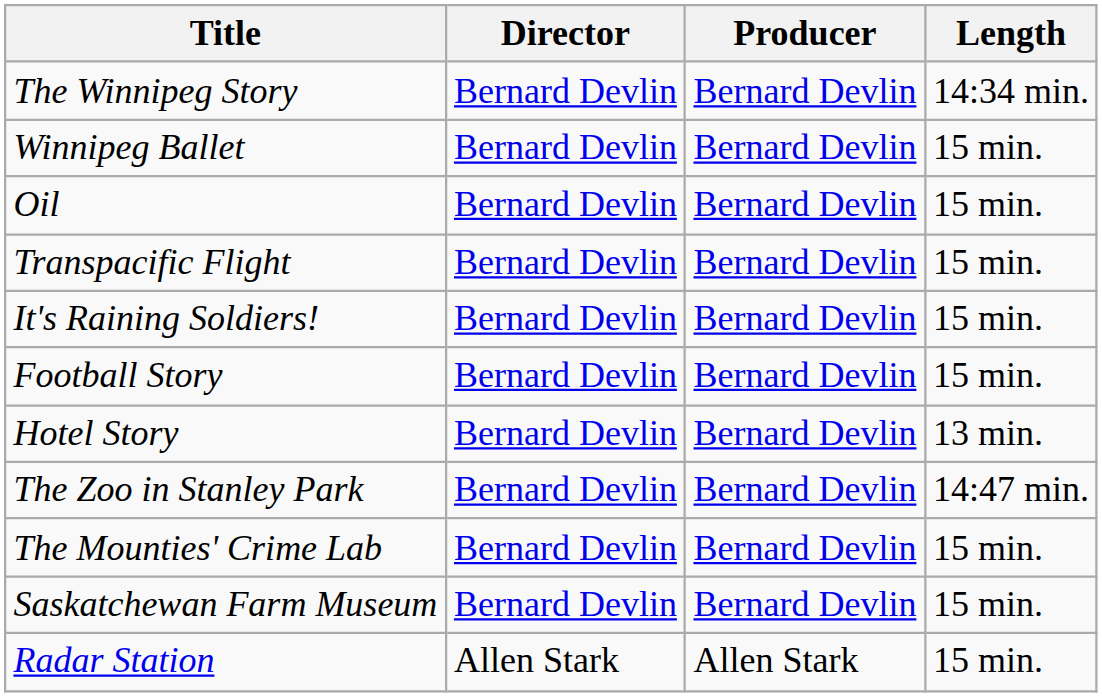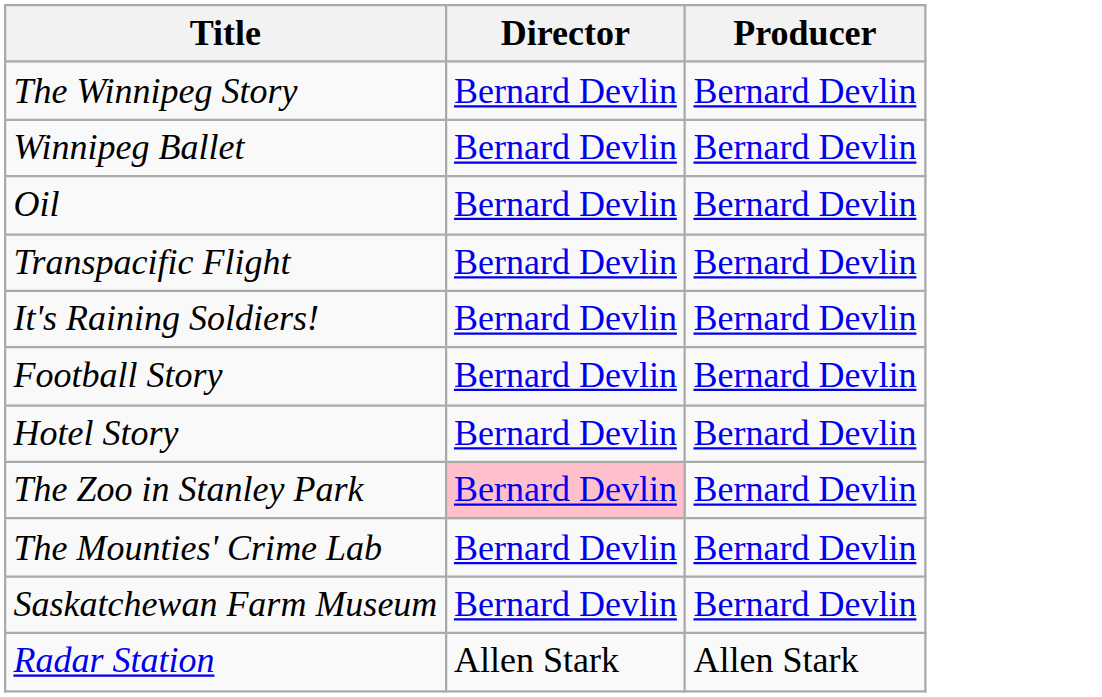- column: Length | 14:34 min. | 15 min. | 15 min. | 15 min. | 15 min. | 15 min. | 13 min. | 14:47 min. | 15 min. | 15 min. | 15 min.
The Zoo in Stanley Park | Director: no background -> pink background
